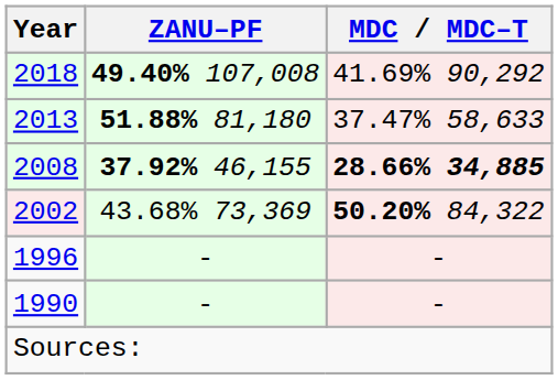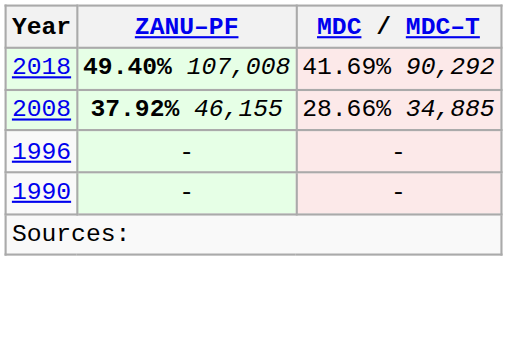- row: 2013 | 51.88% 81,180 | 37.47% 58,633
2008 | MDC / MDC–T: bold -> normal
- row: 2002 | 43.68% 73,369 | 50.20% 84,322
